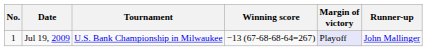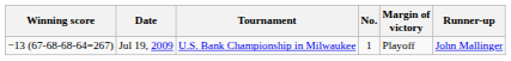columns swapped: No. <-> Winning score
Jul 19, 2009 | Margin of victory: lavender background -> no background
